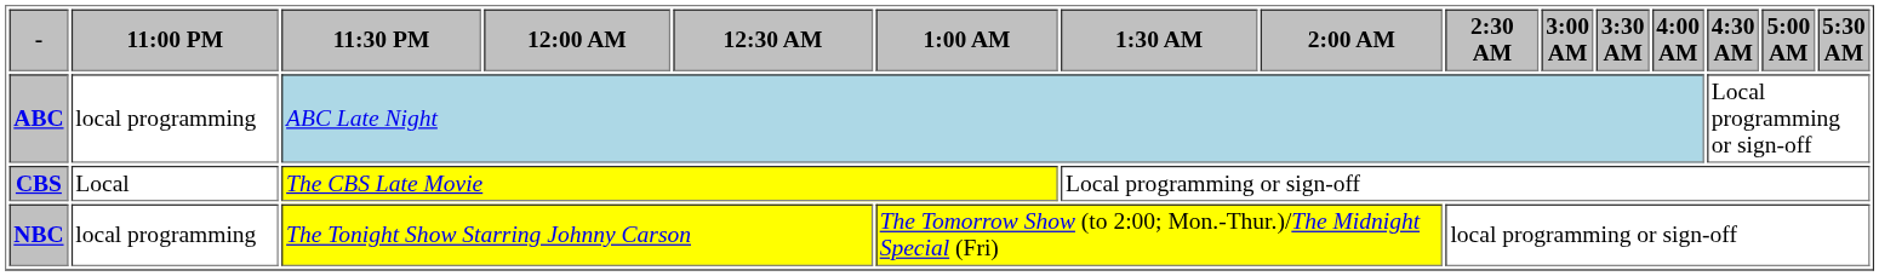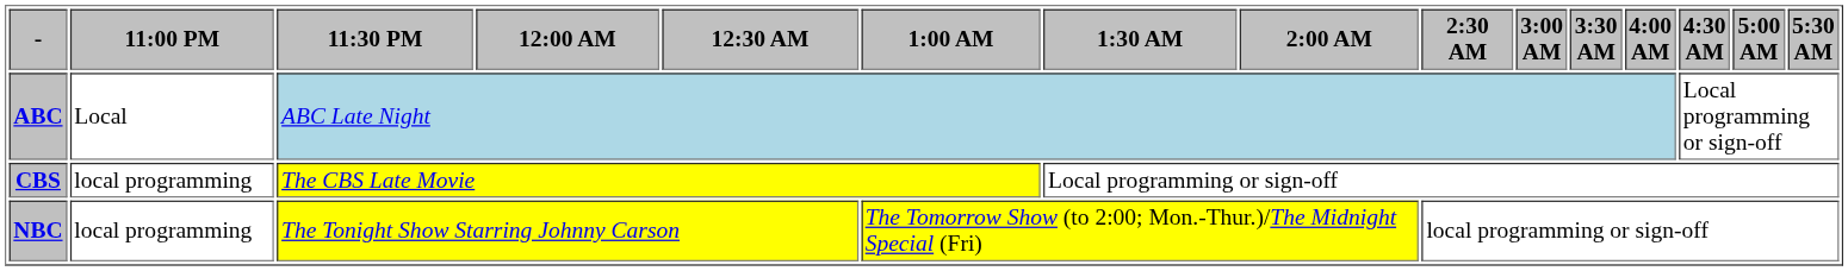ABC | 11:00 PM: local programming -> Local
CBS | 11:00 PM: Local -> local programming
